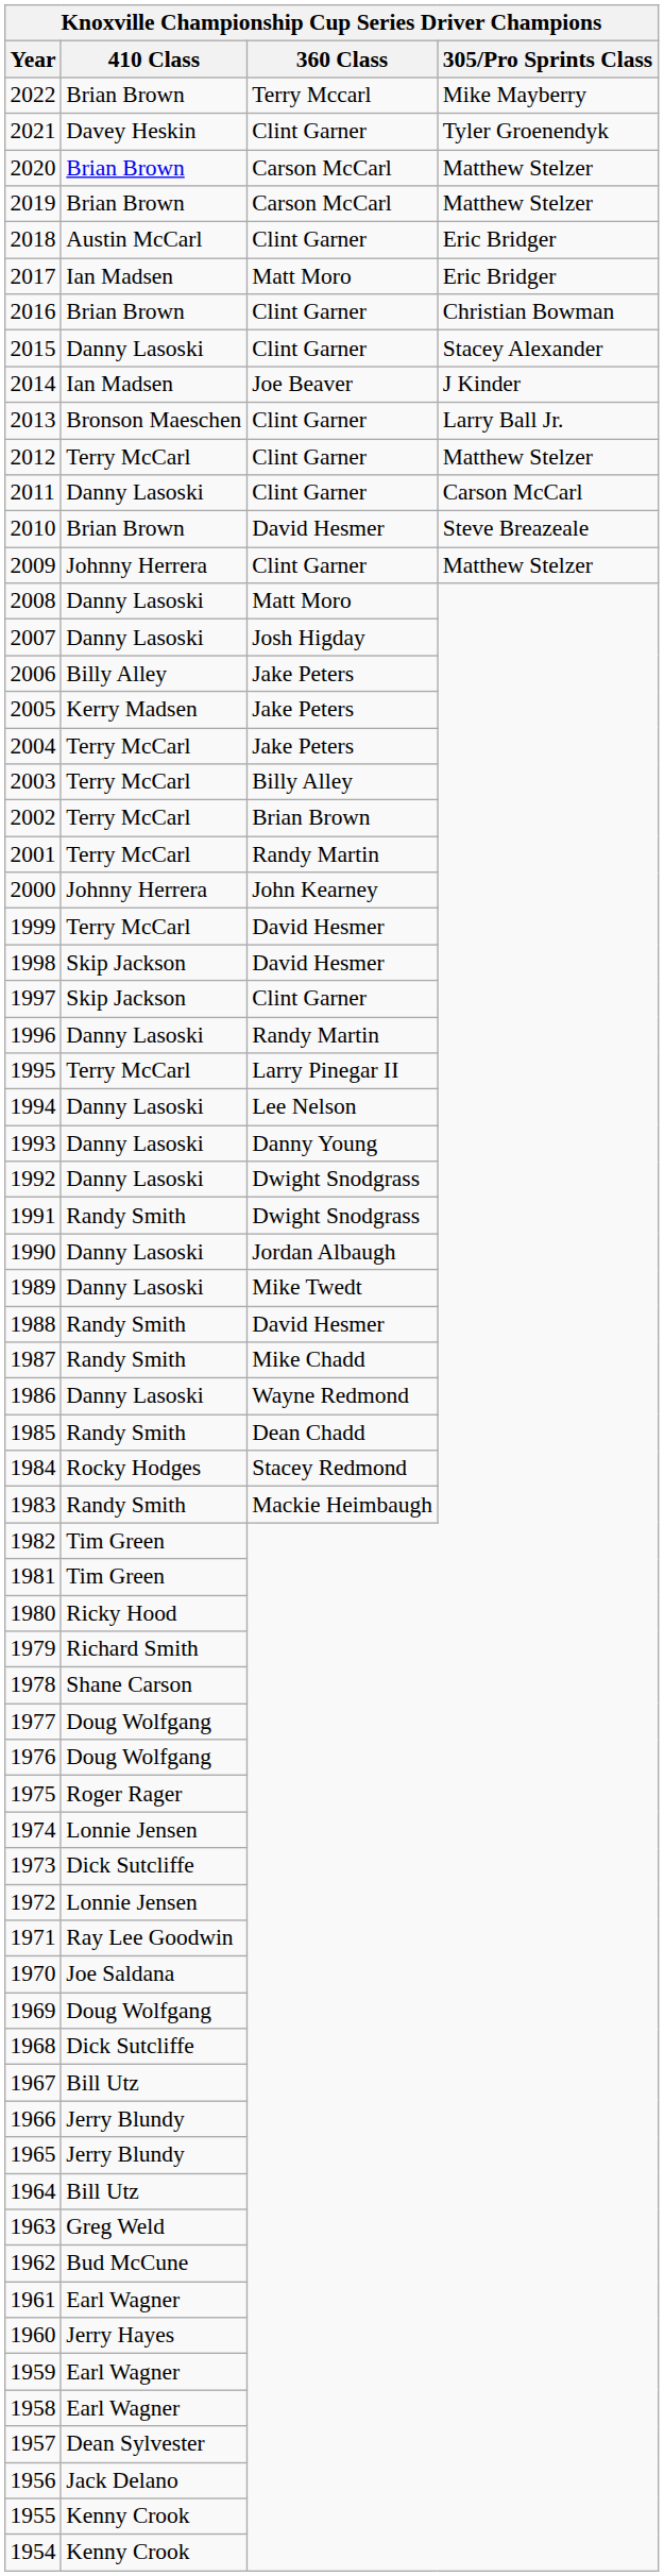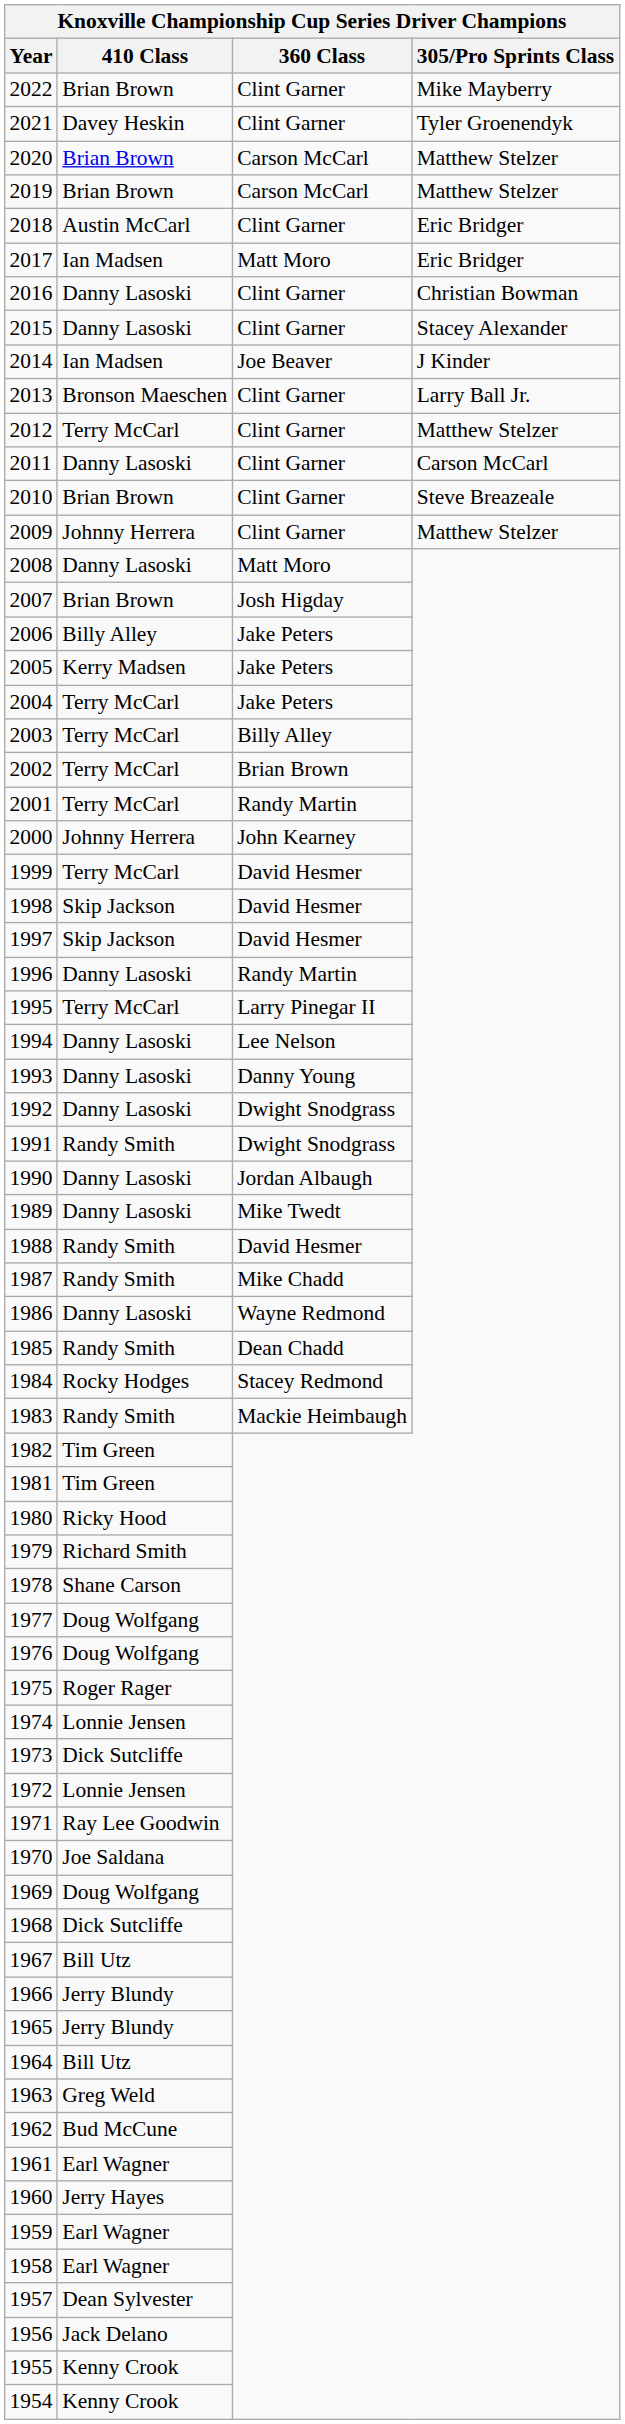2022 | 360 Class: Terry Mccarl -> Clint Garner
2016 | 410 Class: Brian Brown -> Danny Lasoski
2010 | 360 Class: David Hesmer -> Clint Garner
2007 | 410 Class: Danny Lasoski -> Brian Brown
1997 | 360 Class: Clint Garner -> David Hesmer
